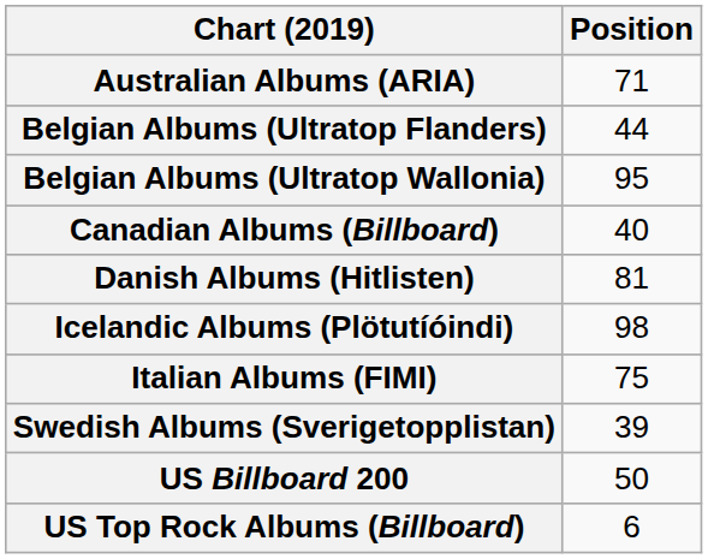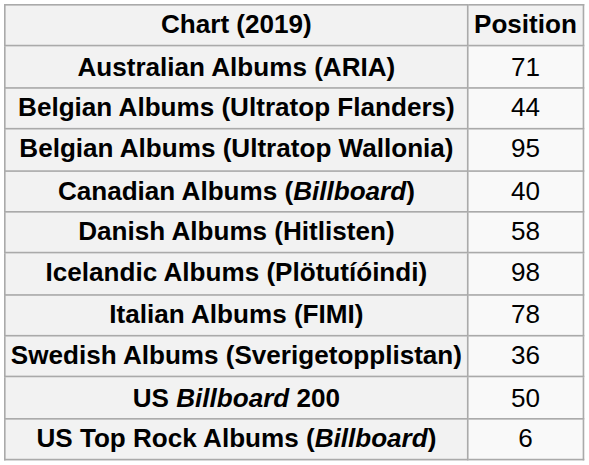Danish Albums (Hitlisten) | Position: 81 -> 58
Italian Albums (FIMI) | Position: 75 -> 78
Swedish Albums (Sverigetopplistan) | Position: 39 -> 36
